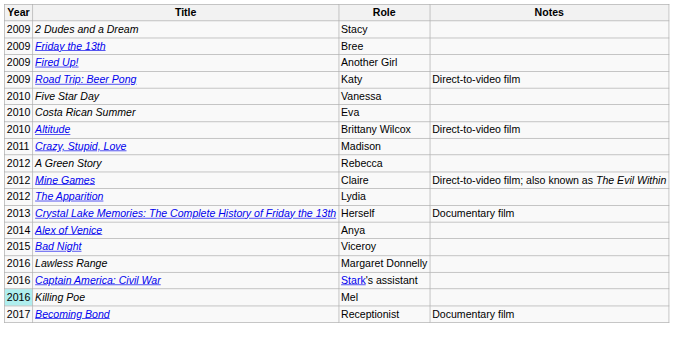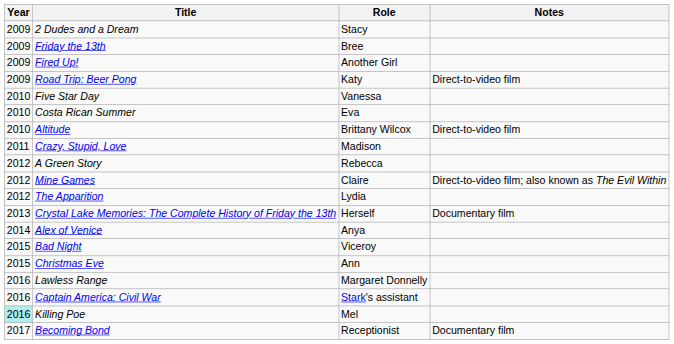+ row: 2015 | Christmas Eve | Ann
